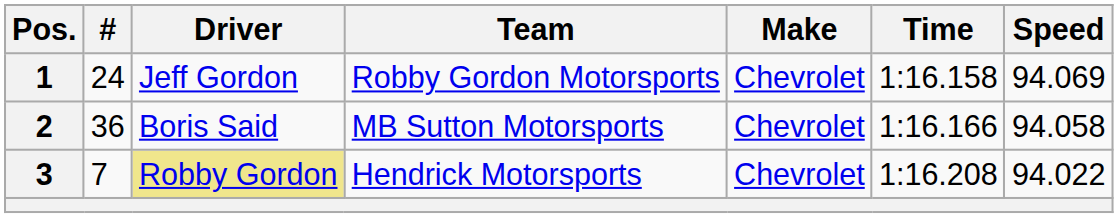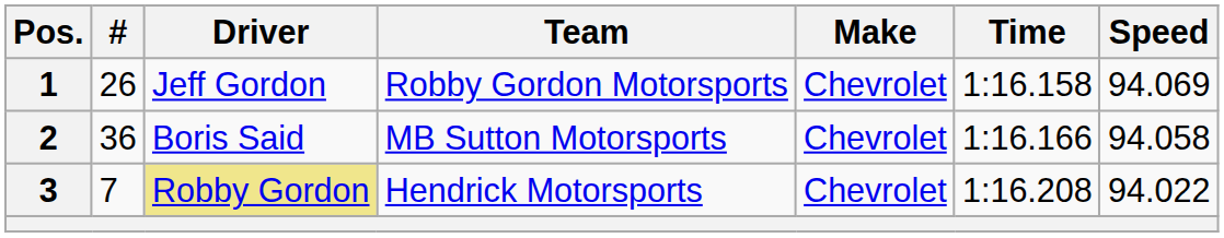1 | #: 24 -> 26
